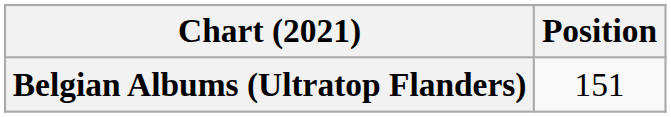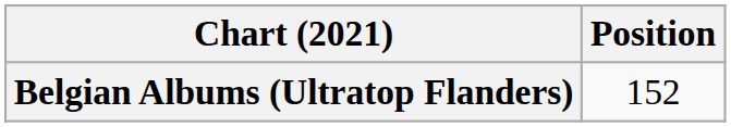Belgian Albums (Ultratop Flanders) | Position: 151 -> 152
